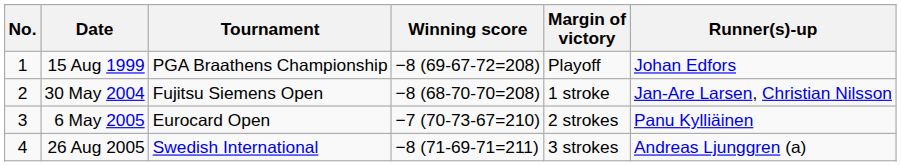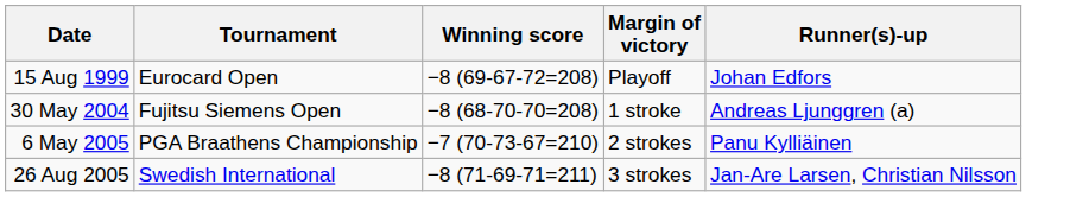- column: No. | 1 | 2 | 3 | 4
15 Aug 1999 | Tournament: PGA Braathens Championship -> Eurocard Open
30 May 2004 | Runner(s)-up: Jan-Are Larsen, Christian Nilsson -> Andreas Ljunggren (a)
6 May 2005 | Tournament: Eurocard Open -> PGA Braathens Championship
26 Aug 2005 | Runner(s)-up: Andreas Ljunggren (a) -> Jan-Are Larsen, Christian Nilsson
